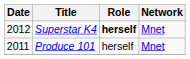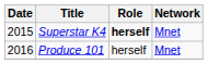Superstar K4 | Date: 2012 -> 2015
Produce 101 | Date: 2011 -> 2016
